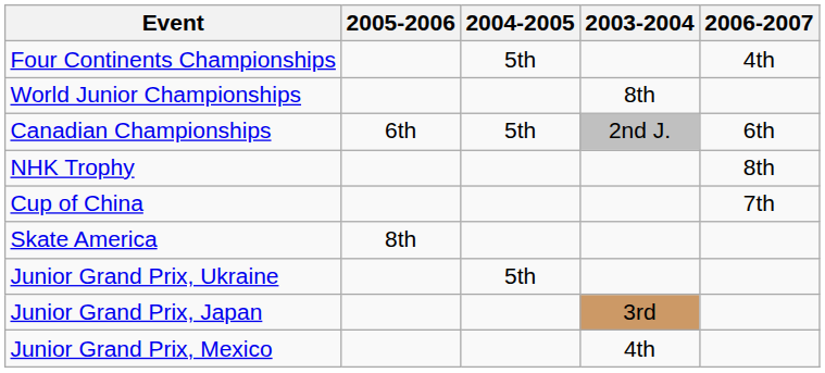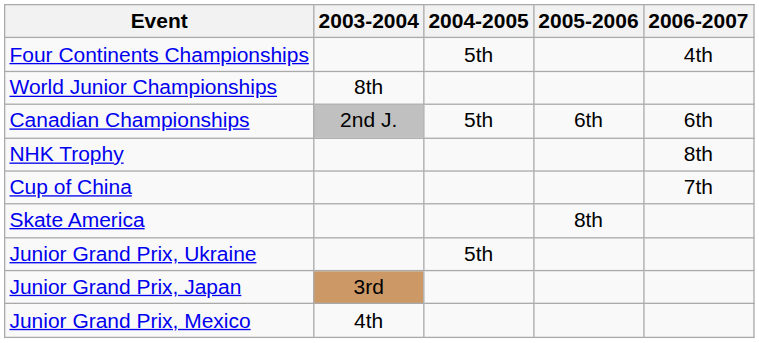columns swapped: 2003-2004 <-> 2005-2006
